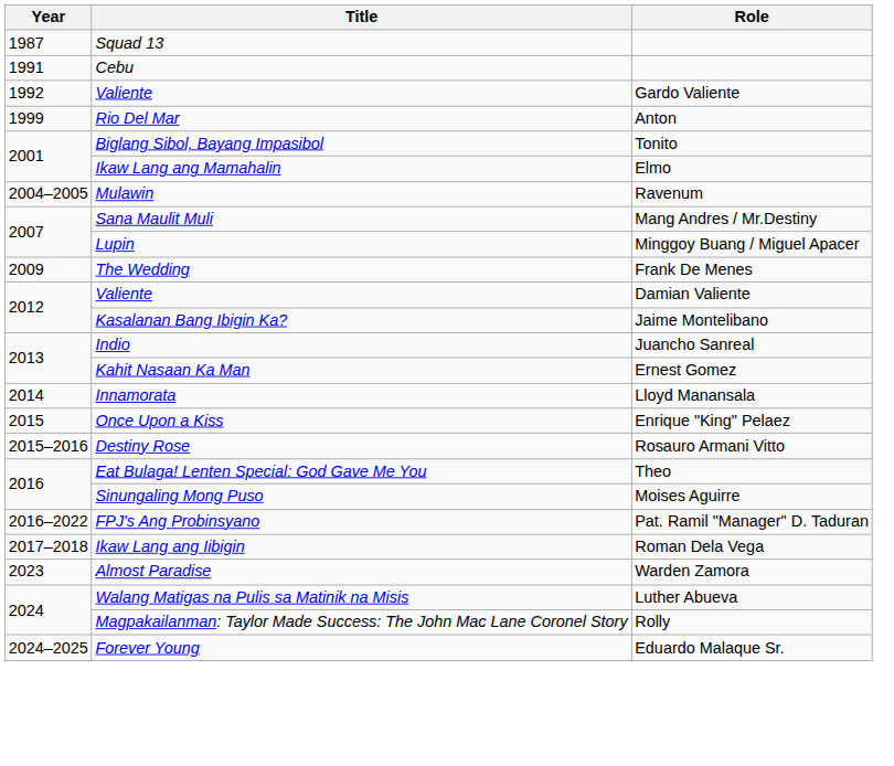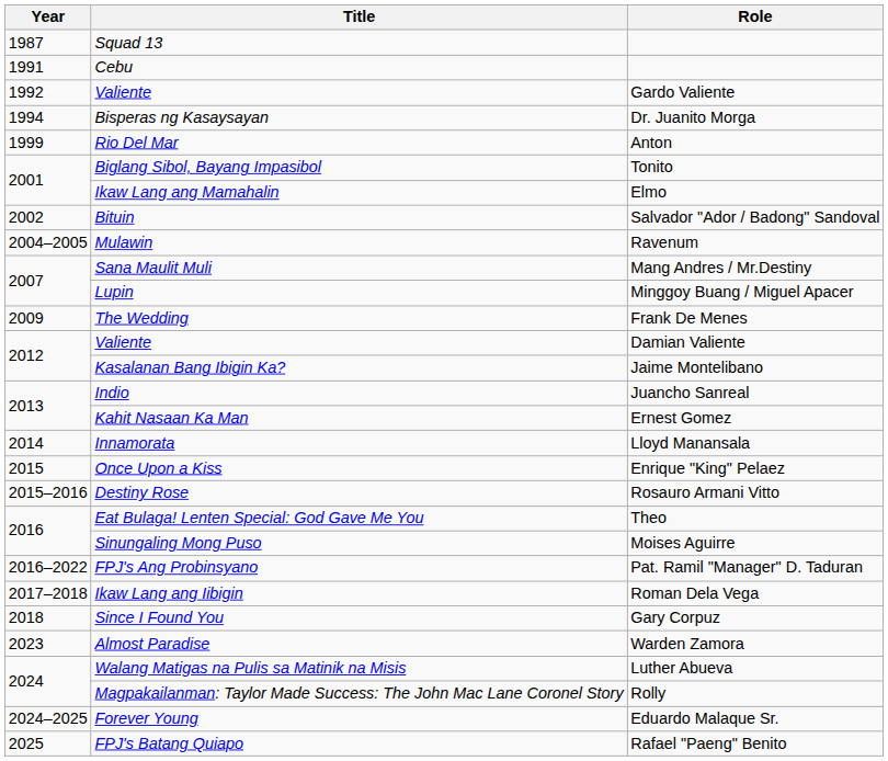+ row: 1994 | Bisperas ng Kasaysayan | Dr. Juanito Morga
+ row: 2002 | Bituin | Salvador "Ador / Badong" Sandoval
+ row: 2018 | Since I Found You | Gary Corpuz
+ row: 2025 | FPJ's Batang Quiapo | Rafael "Paeng" Benito
